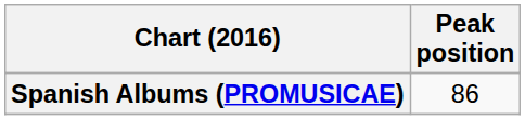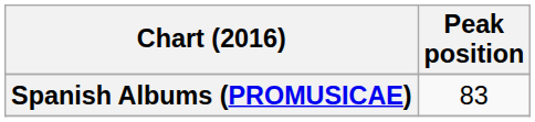Spanish Albums (PROMUSICAE) | Peak position: 86 -> 83
